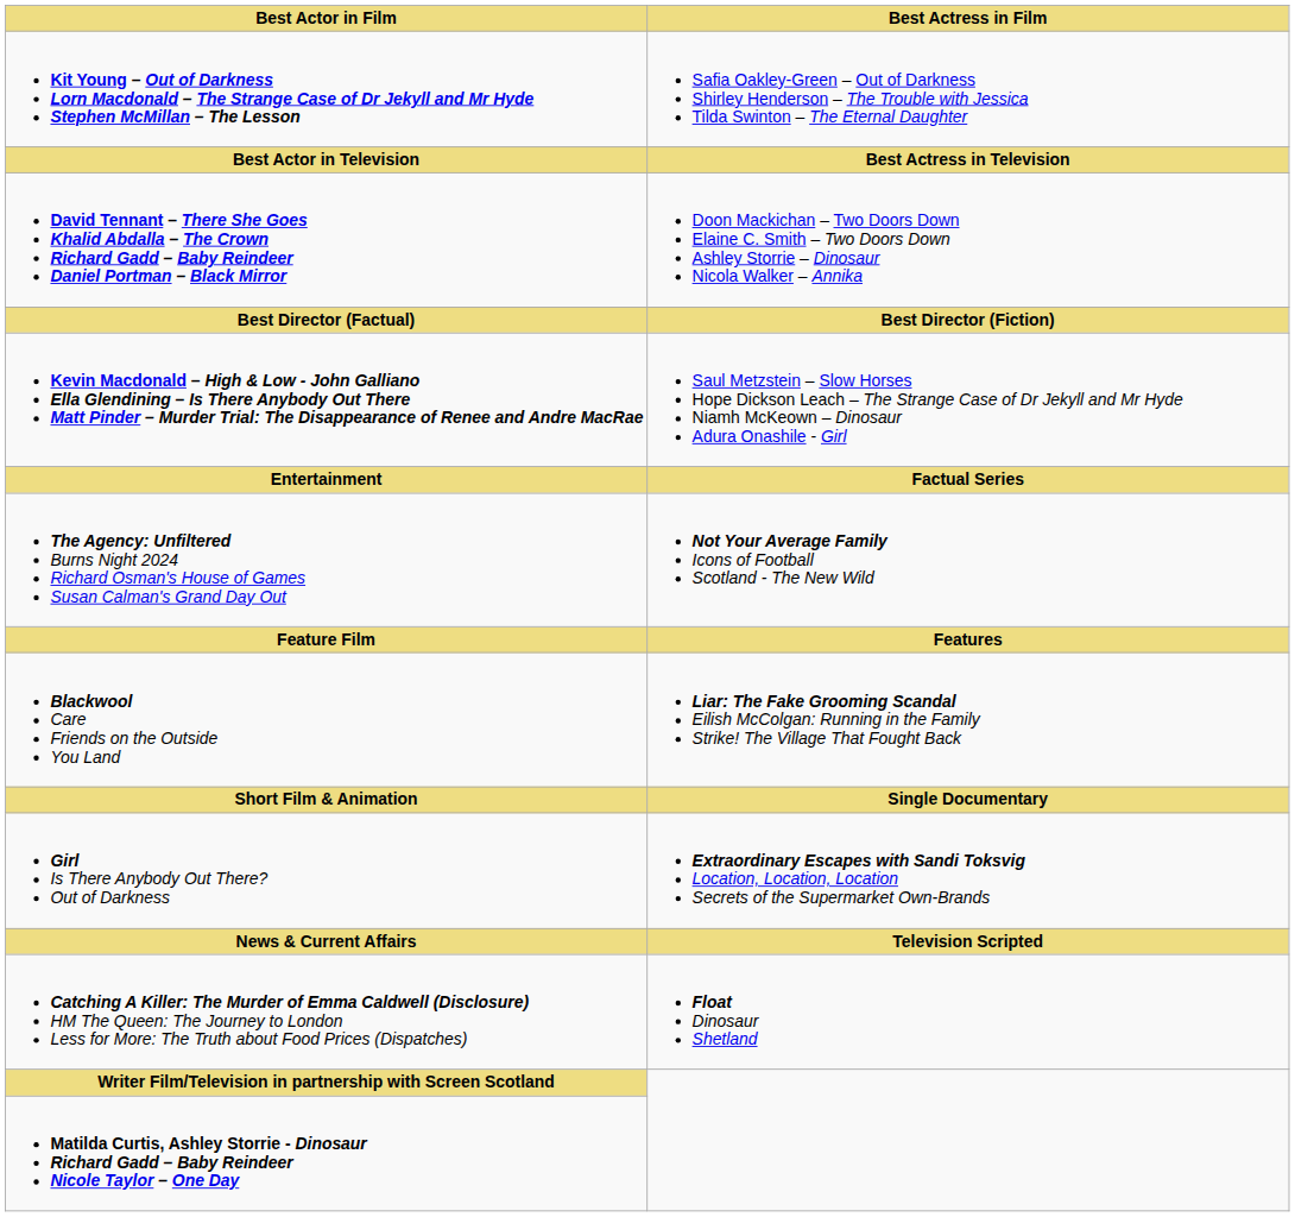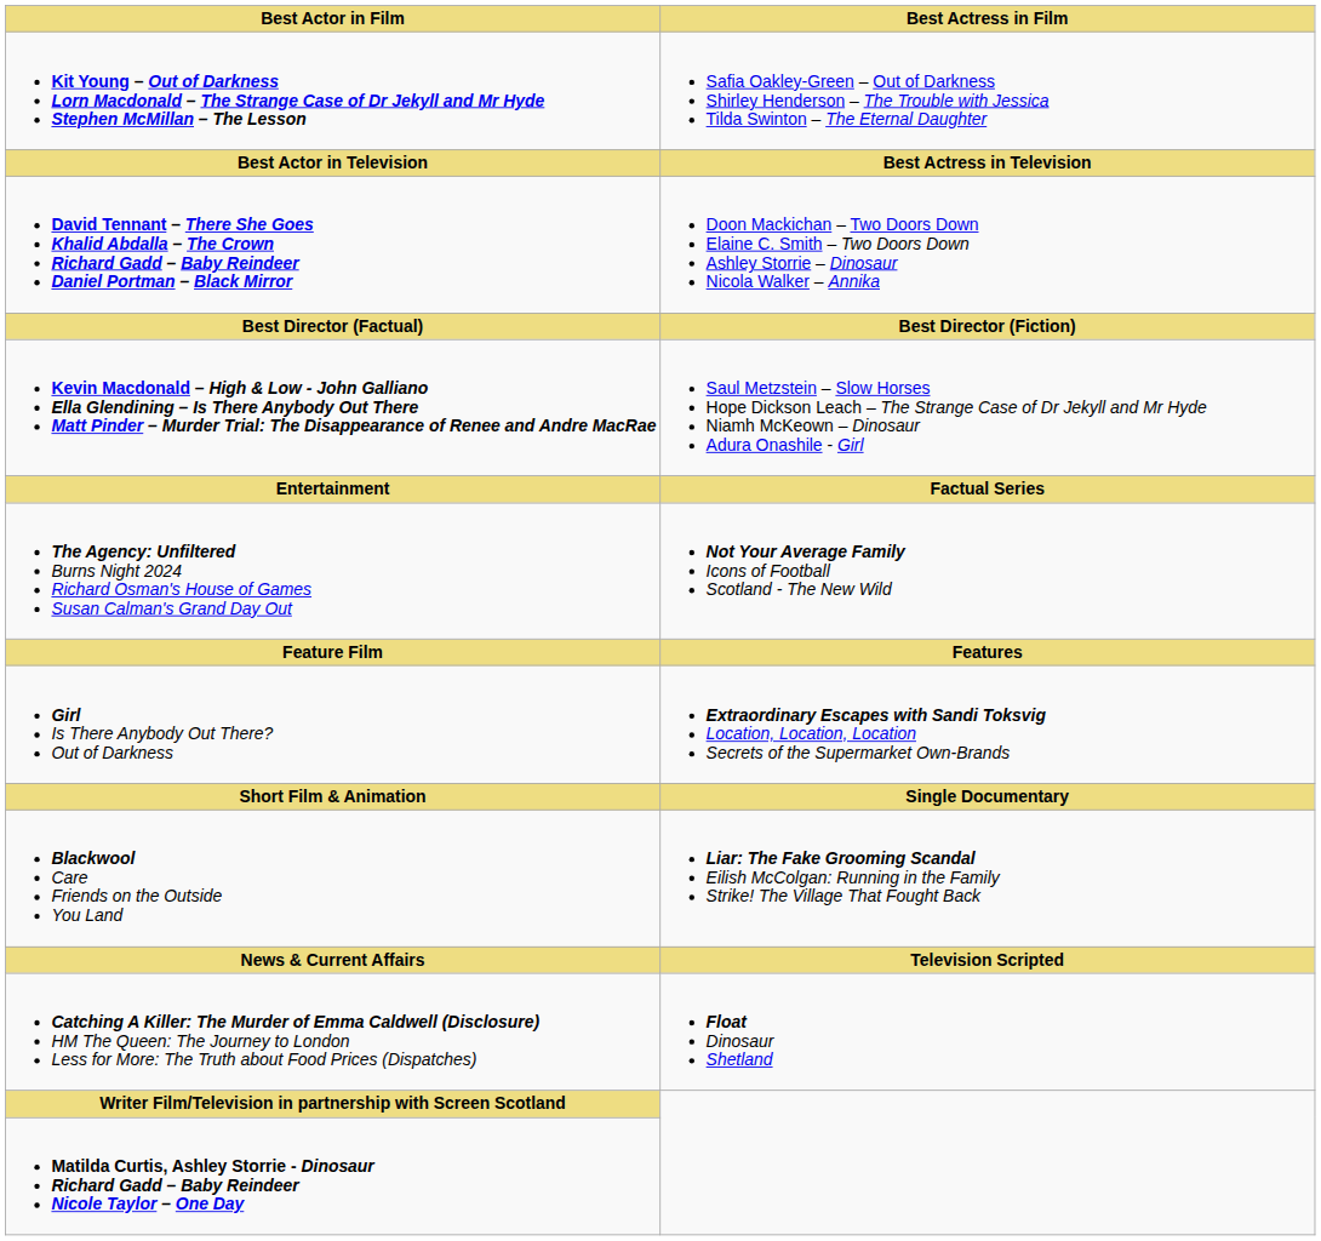rows swapped: Girl Is There Anybody Out There? Out of Darkness <-> Blackwool Care Friends on the Outside You Land
